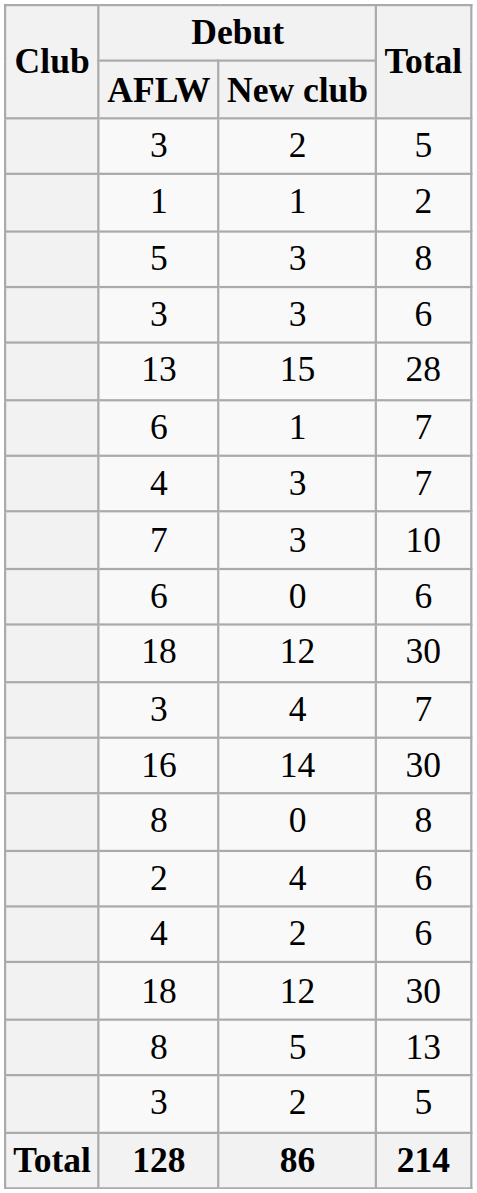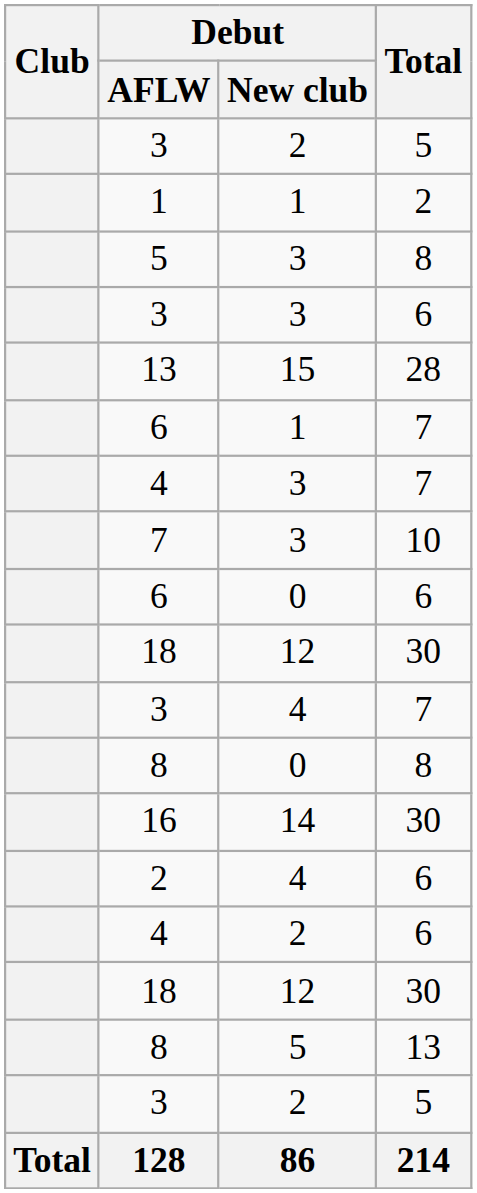rows swapped: 8 / 0 <-> 16
